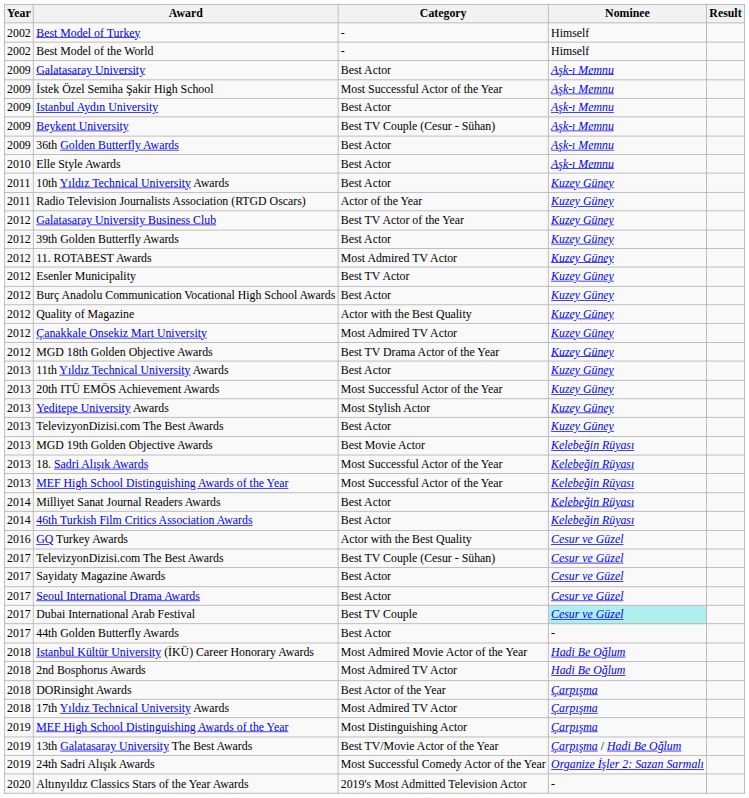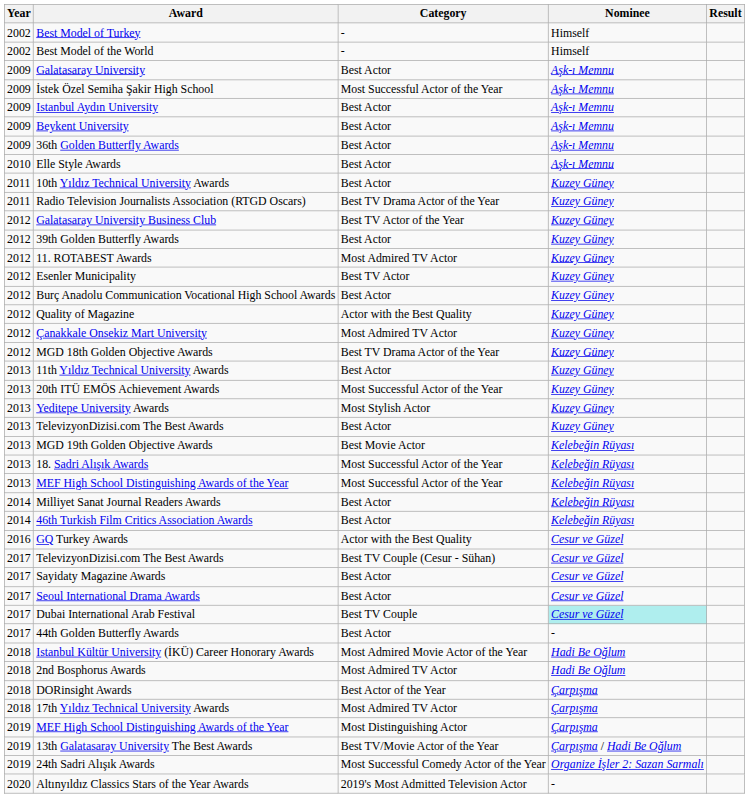Beykent University | Category: Best TV Couple (Cesur - Sühan) -> Best Actor
Radio Television Journalists Association (RTGD Oscars) | Category: Actor of the Year -> Best TV Drama Actor of the Year
